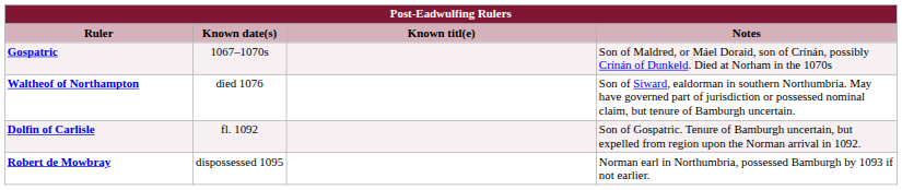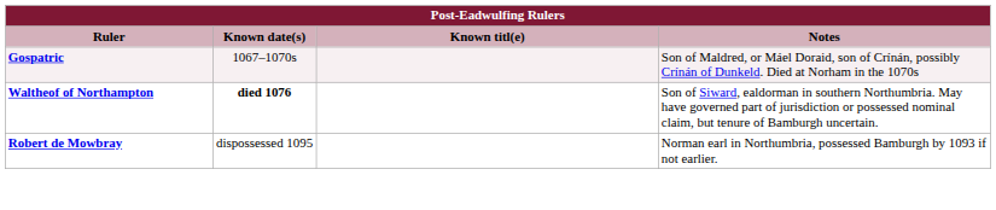Waltheof of Northampton | Known date(s): normal -> bold
- row: Dolfin of Carlisle | fl. 1092 | Son of Gospatric. Tenure of Bamburgh uncertain, but expelled from region upon the Norman arrival in 1092.
